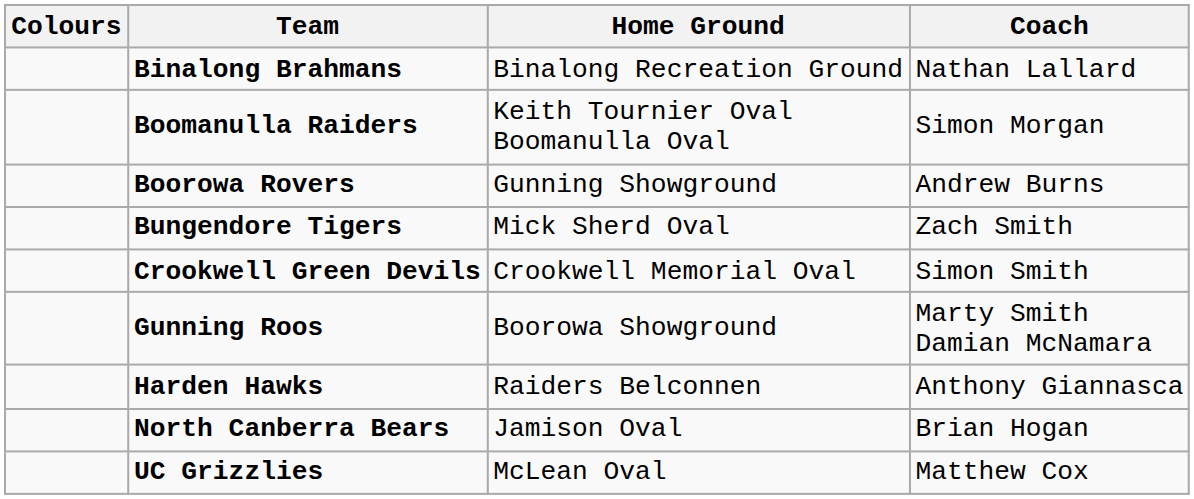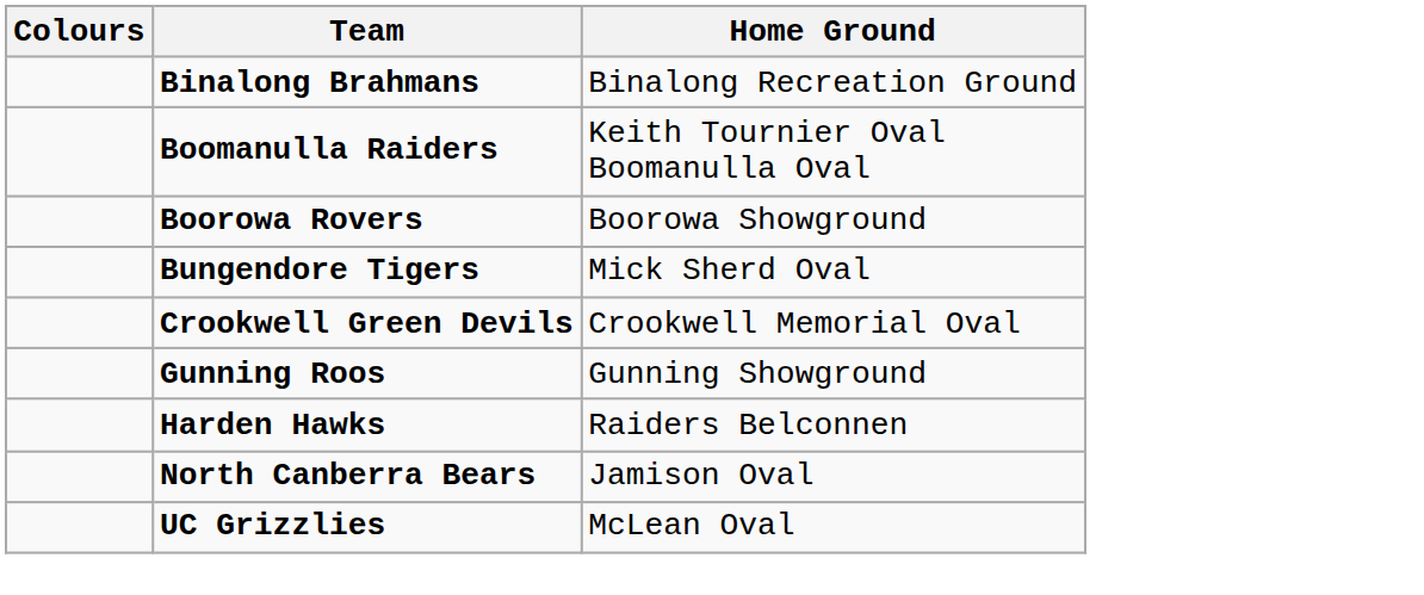- column: Coach | Nathan Lallard | Simon Morgan | Andrew Burns | Zach Smith | Simon Smith | Marty Smith Damian McNamara | Anthony Giannasca | Brian Hogan | Matthew Cox
Boorowa Rovers | Home Ground: Gunning Showground -> Boorowa Showground
Gunning Roos | Home Ground: Boorowa Showground -> Gunning Showground
